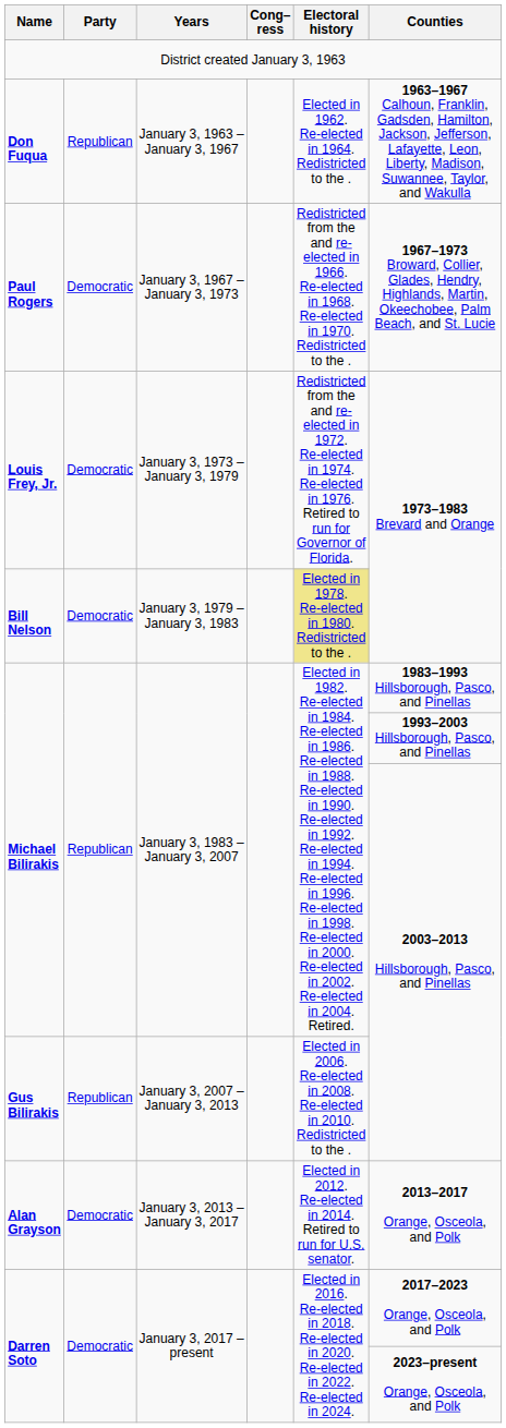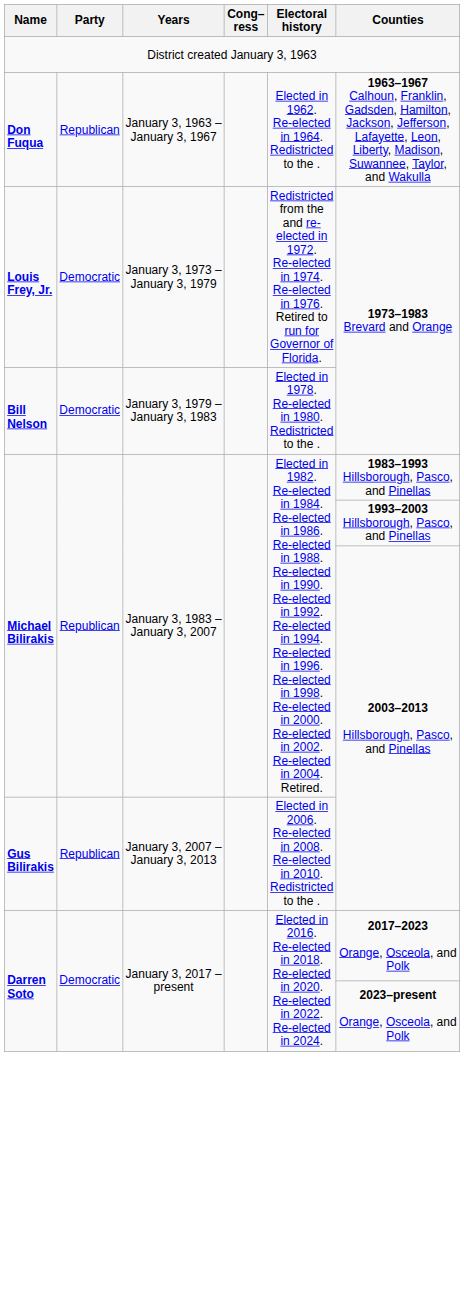- row: Paul Rogers | Democratic | January 3, 1967 – January 3, 1973 | Redistricted from the and re-elected in 1966. Re-elected in 1968. Re-elected in 1970. Redistricted to the . | 1967–1973 Broward, Collier, Glades, Hendry, Highlands, Martin, Okeechobee, Palm Beach, and St. Lucie
Bill Nelson | Electoral history: khaki background -> no background
- row: Alan Grayson | Democratic | January 3, 2013 – January 3, 2017 | Elected in 2012. Re-elected in 2014. Retired to run for U.S. senator. | 2013–2017 Orange, Osceola, and Polk
